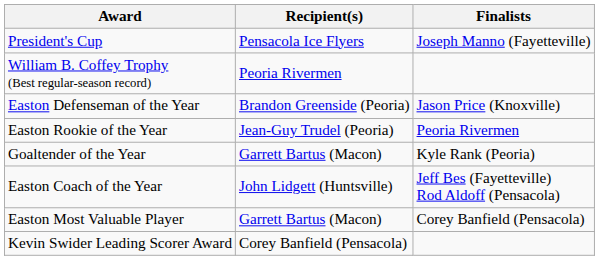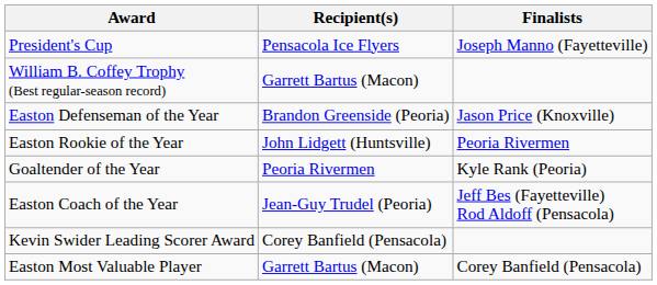William B. Coffey Trophy (Best regular-season record) | Recipient(s): Peoria Rivermen -> Garrett Bartus (Macon)
Easton Rookie of the Year | Recipient(s): Jean-Guy Trudel (Peoria) -> John Lidgett (Huntsville)
Goaltender of the Year | Recipient(s): Garrett Bartus (Macon) -> Peoria Rivermen
Easton Coach of the Year | Recipient(s): John Lidgett (Huntsville) -> Jean-Guy Trudel (Peoria)
rows swapped: Easton Most Valuable Player <-> Kevin Swider Leading Scorer Award
